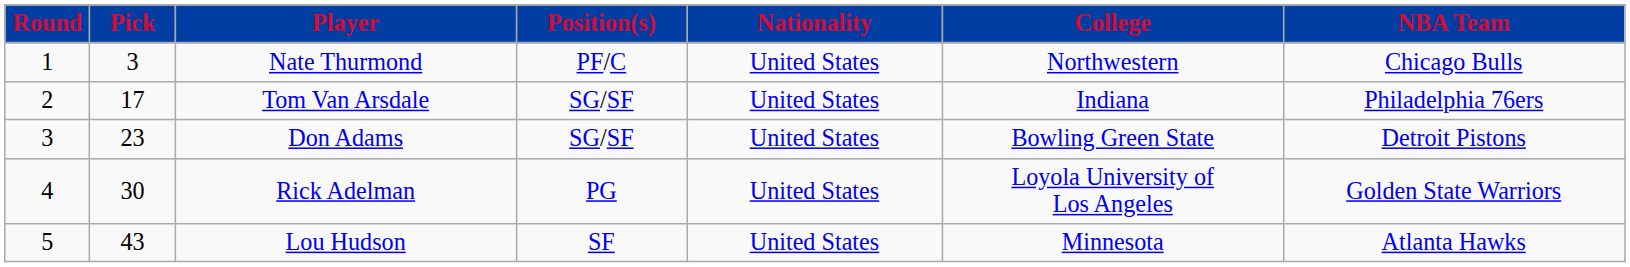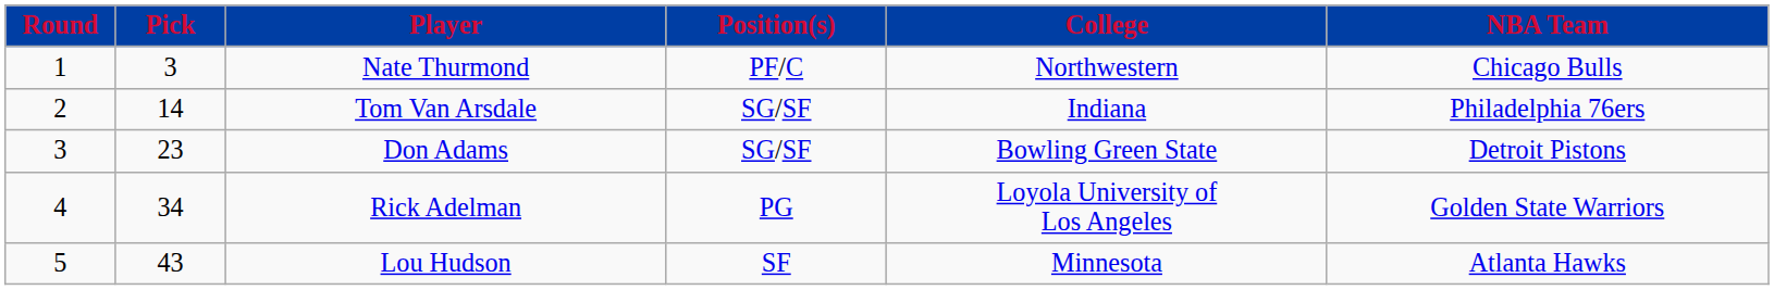- column: Nationality | United States | United States | United States | United States | United States
Tom Van Arsdale | Pick: 17 -> 14
Rick Adelman | Pick: 30 -> 34
